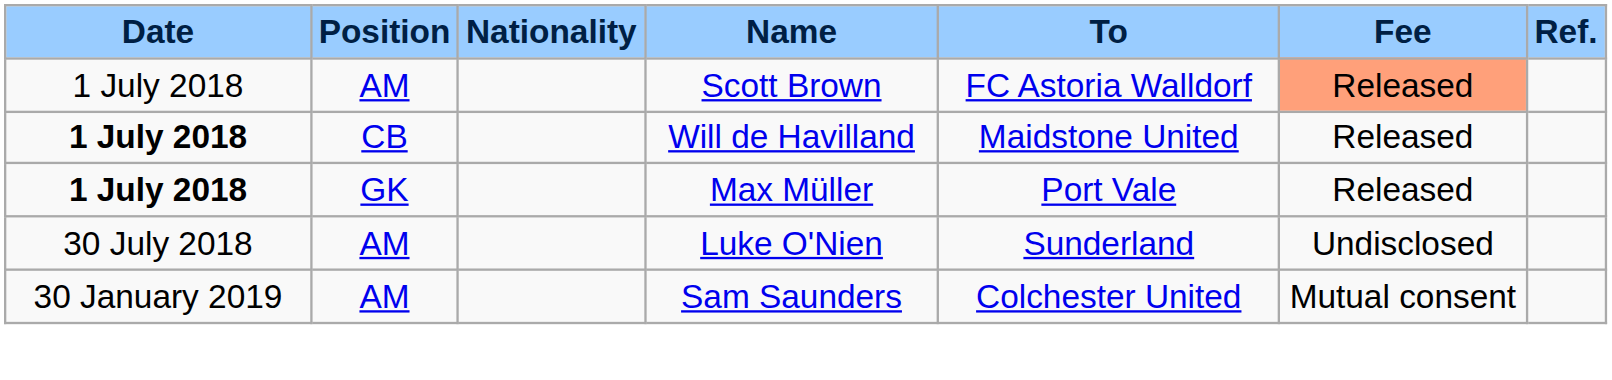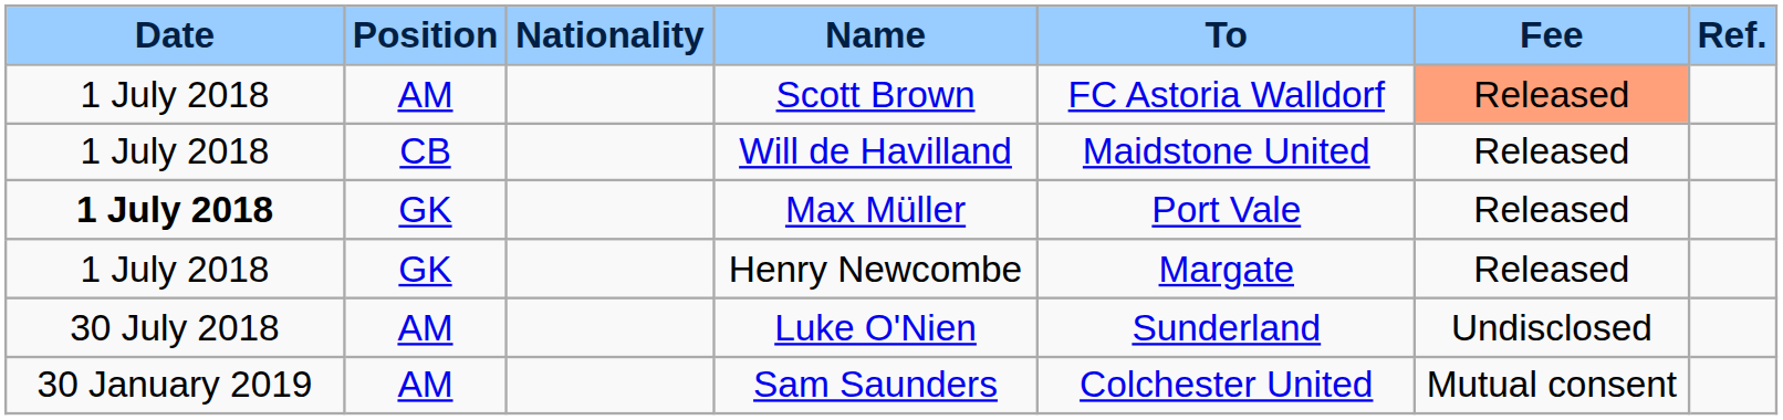Will de Havilland | Date: bold -> normal
+ row: 1 July 2018 | GK | Henry Newcombe | Margate | Released
